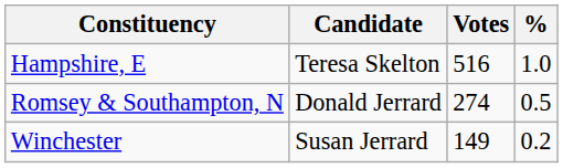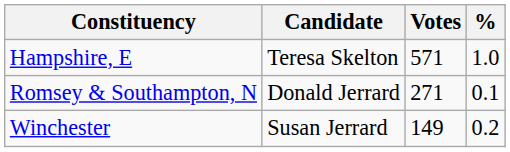Hampshire, E | Votes: 516 -> 571
Romsey & Southampton, N | Votes: 274 -> 271
Romsey & Southampton, N | %: 0.5 -> 0.1
